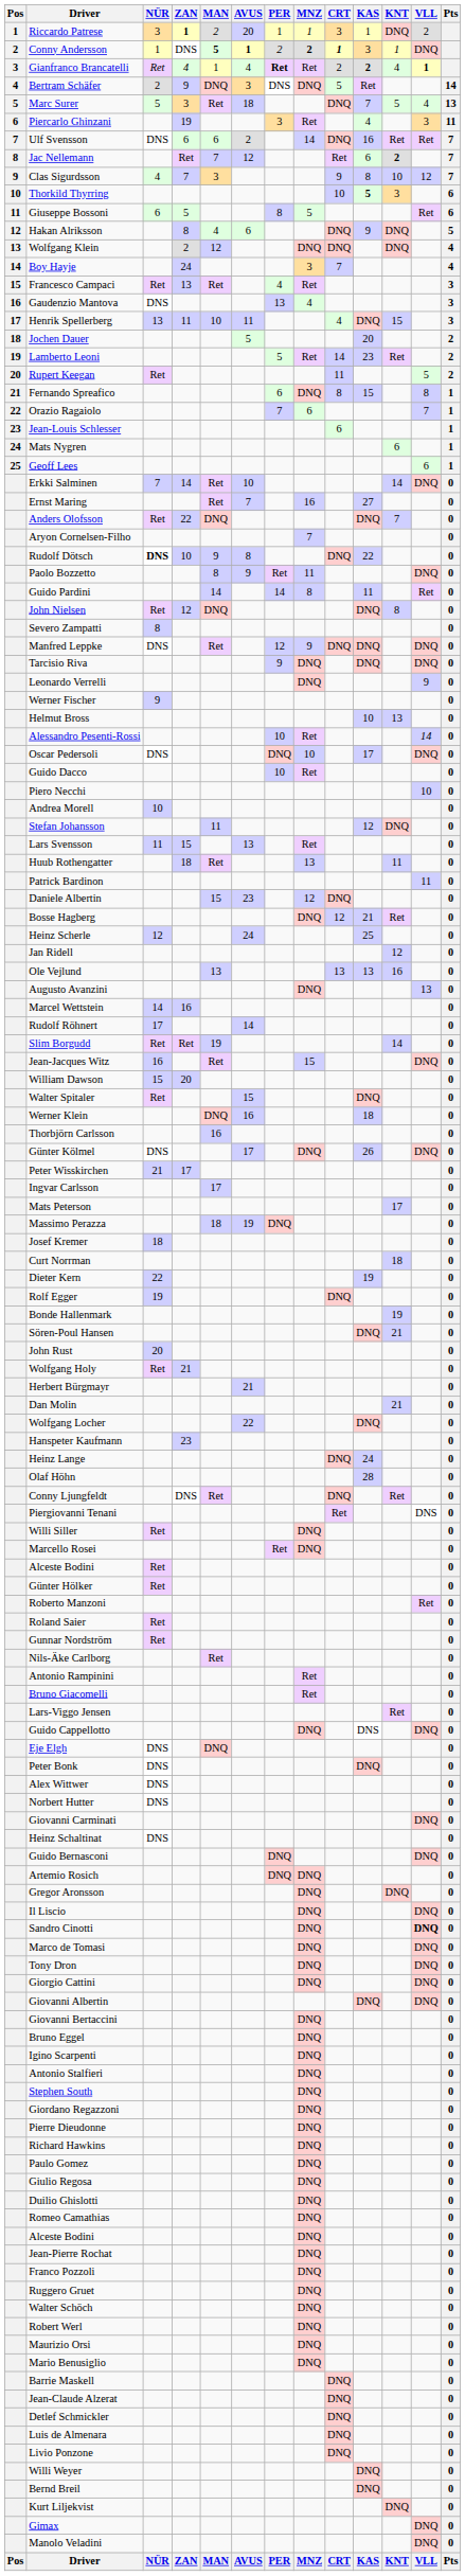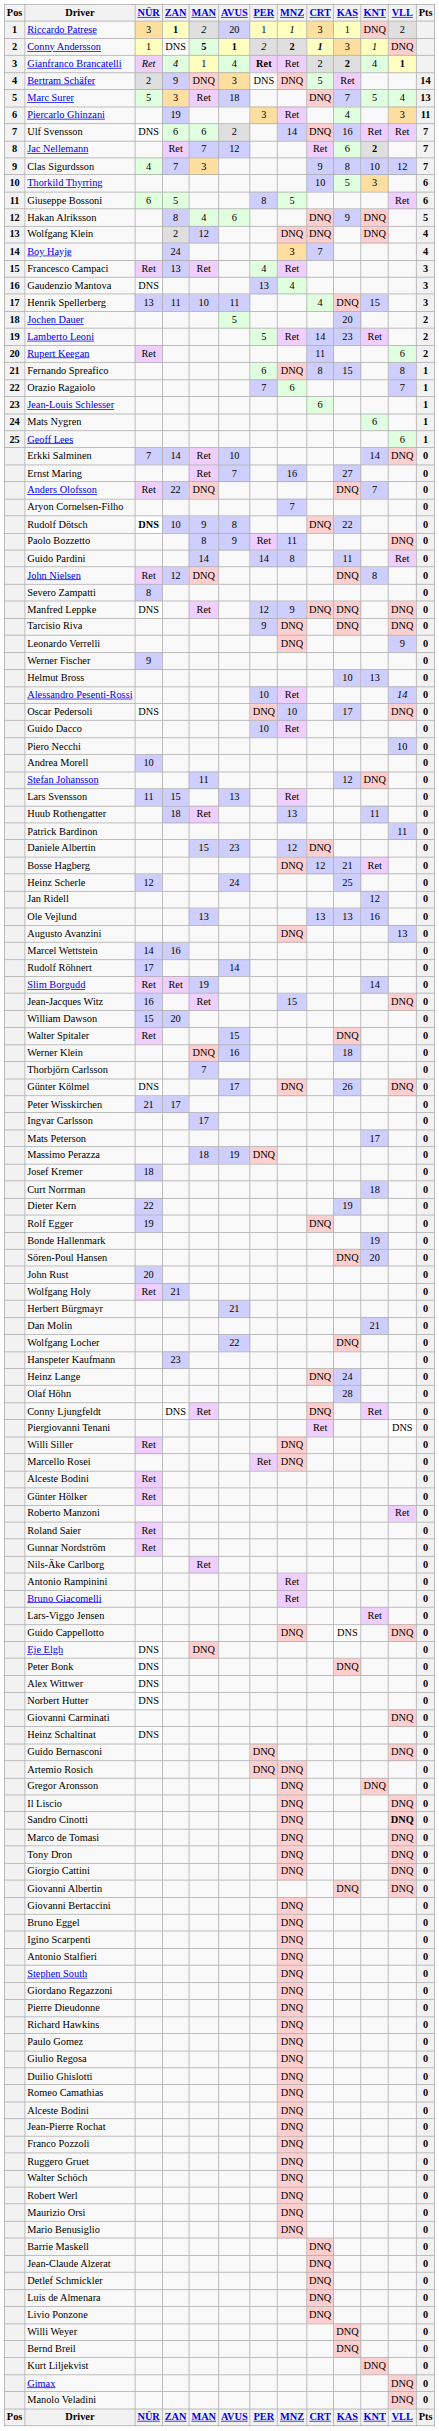Thorkild Thyrring | KAS: bold -> normal
Rupert Keegan | VLL: 5 -> 6
Thorbjörn Carlsson | MAN: 16 -> 7
Sören-Poul Hansen | KNT: 21 -> 20
